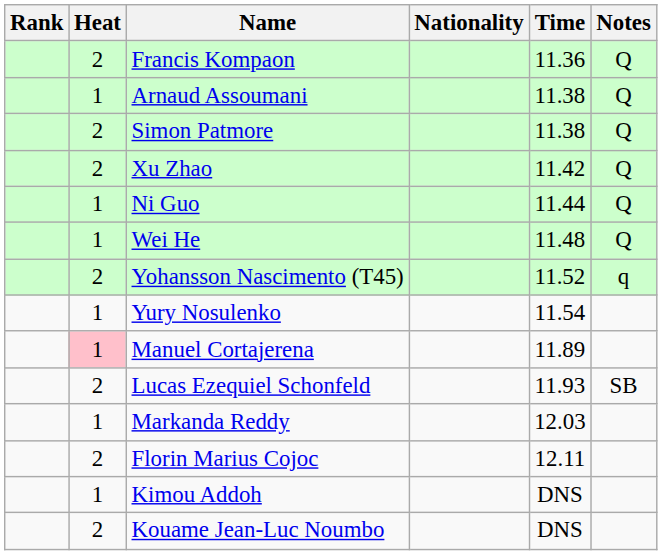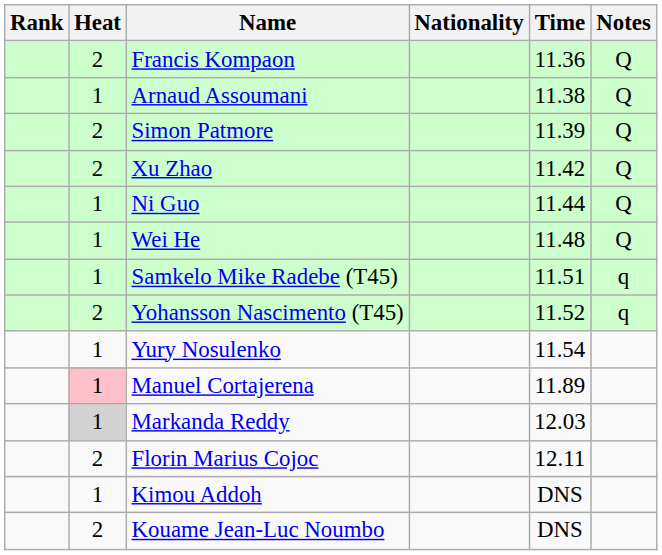Simon Patmore | Time: 11.38 -> 11.39
+ row: 1 | Samkelo Mike Radebe (T45) | 11.51 | q
- row: 2 | Lucas Ezequiel Schonfeld | 11.93 | SB
Markanda Reddy | Heat: no background -> lightgrey background
